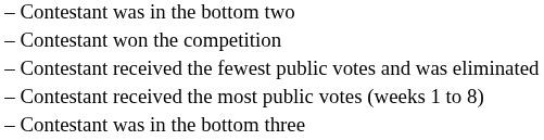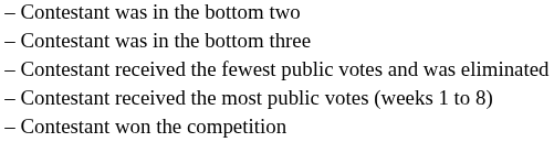rows swapped: Contestant was in the bottom three <-> Contestant won the competition
